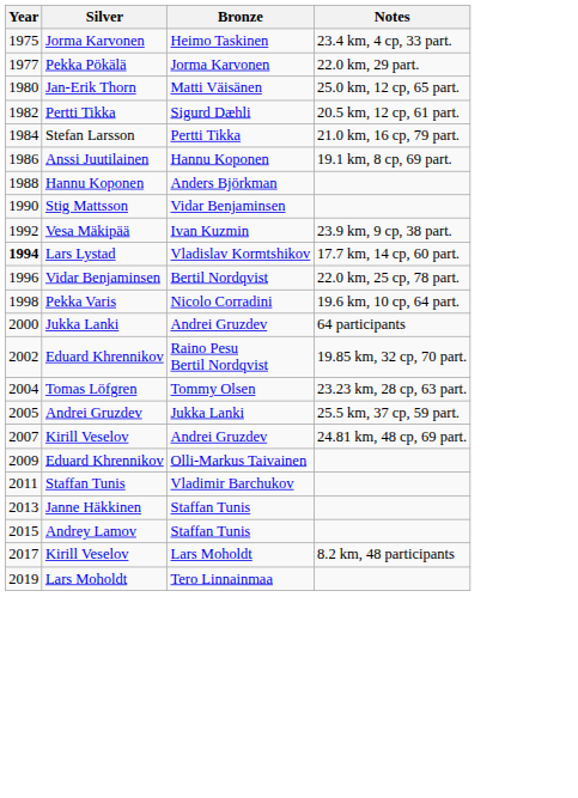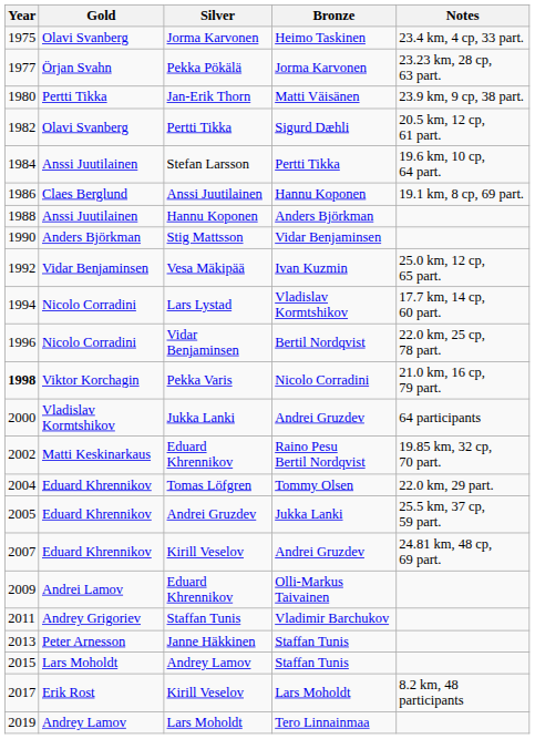+ column: Gold | Olavi Svanberg | Örjan Svahn | Pertti Tikka | Olavi Svanberg | Anssi Juutilainen | Claes Berglund | Anssi Juutilainen | Anders Björkman | Vidar Benjaminsen | Nicolo Corradini | Nicolo Corradini | Viktor Korchagin | Vladislav Kormtshikov | Matti Keskinarkaus | Eduard Khrennikov | Eduard Khrennikov | Eduard Khrennikov | Andrei Lamov | Andrey Grigoriev | Peter Arnesson | Lars Moholdt | Erik Rost | Andrey Lamov
Pekka Pökälä | Notes: 22.0 km, 29 part. -> 23.23 km, 28 cp, 63 part.
Jan-Erik Thorn | Notes: 25.0 km, 12 cp, 65 part. -> 23.9 km, 9 cp, 38 part.
Stefan Larsson | Notes: 21.0 km, 16 cp, 79 part. -> 19.6 km, 10 cp, 64 part.
Vesa Mäkipää | Notes: 23.9 km, 9 cp, 38 part. -> 25.0 km, 12 cp, 65 part.
Lars Lystad | Year: bold -> normal
Pekka Varis | Year: normal -> bold
Pekka Varis | Notes: 19.6 km, 10 cp, 64 part. -> 21.0 km, 16 cp, 79 part.
Tomas Löfgren | Notes: 23.23 km, 28 cp, 63 part. -> 22.0 km, 29 part.
